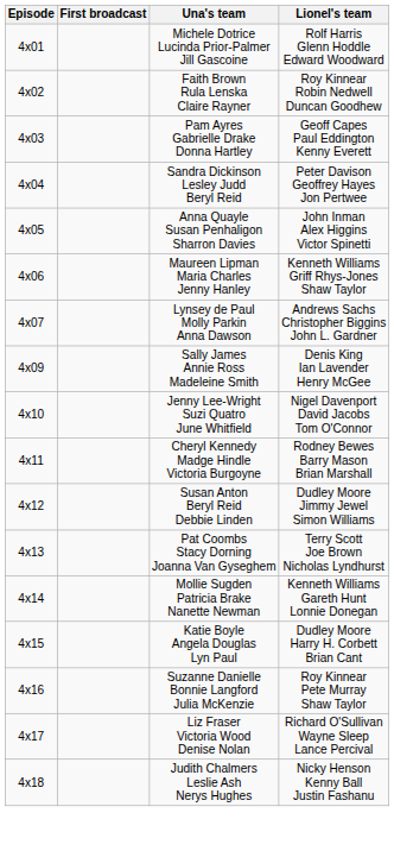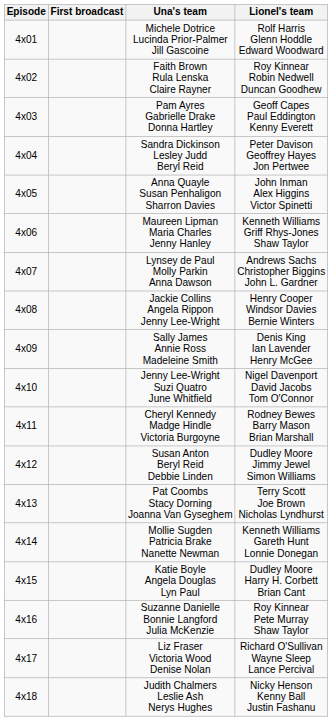+ row: 4x08 | Jackie Collins Angela Rippon Jenny Lee-Wright | Henry Cooper Windsor Davies Bernie Winters
